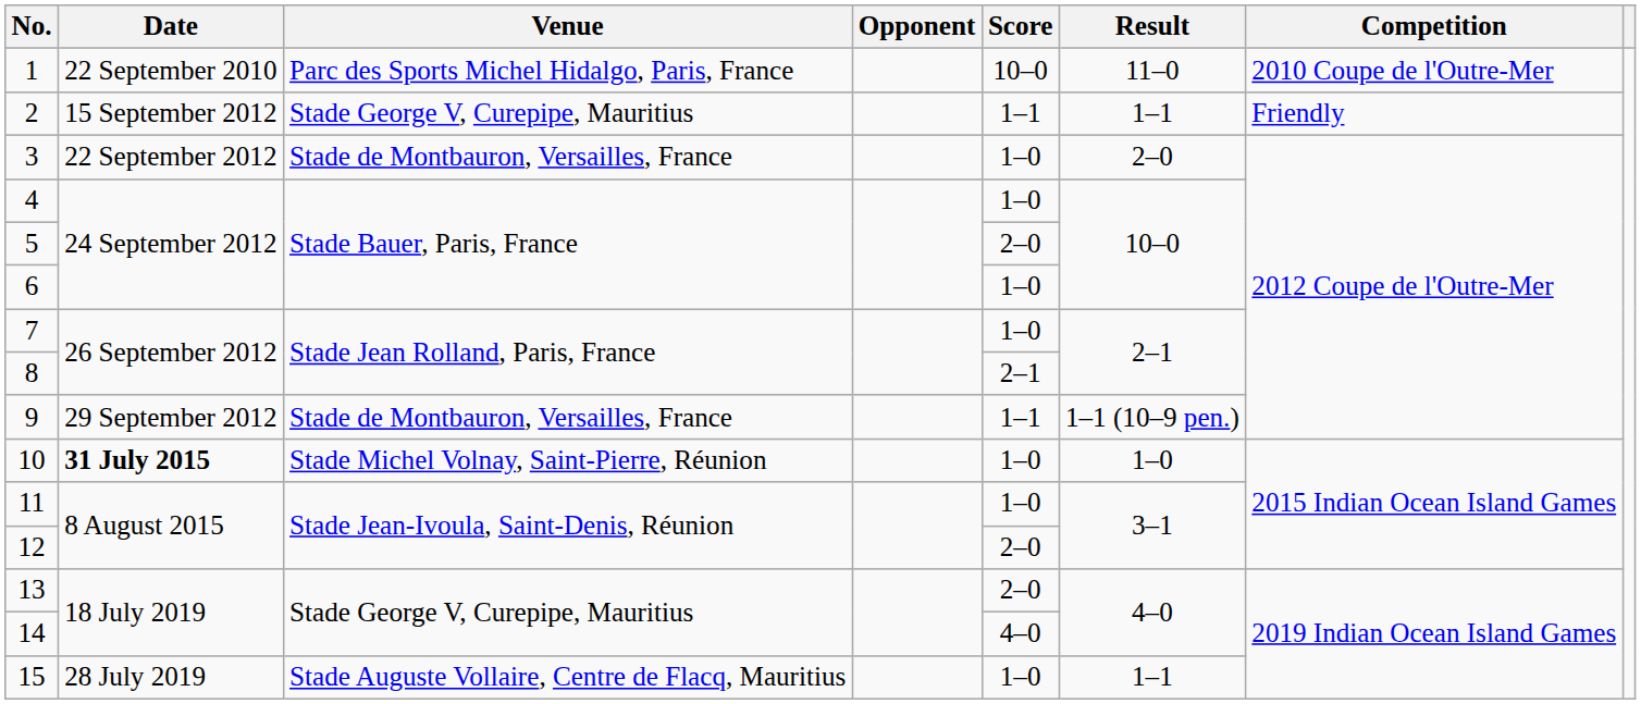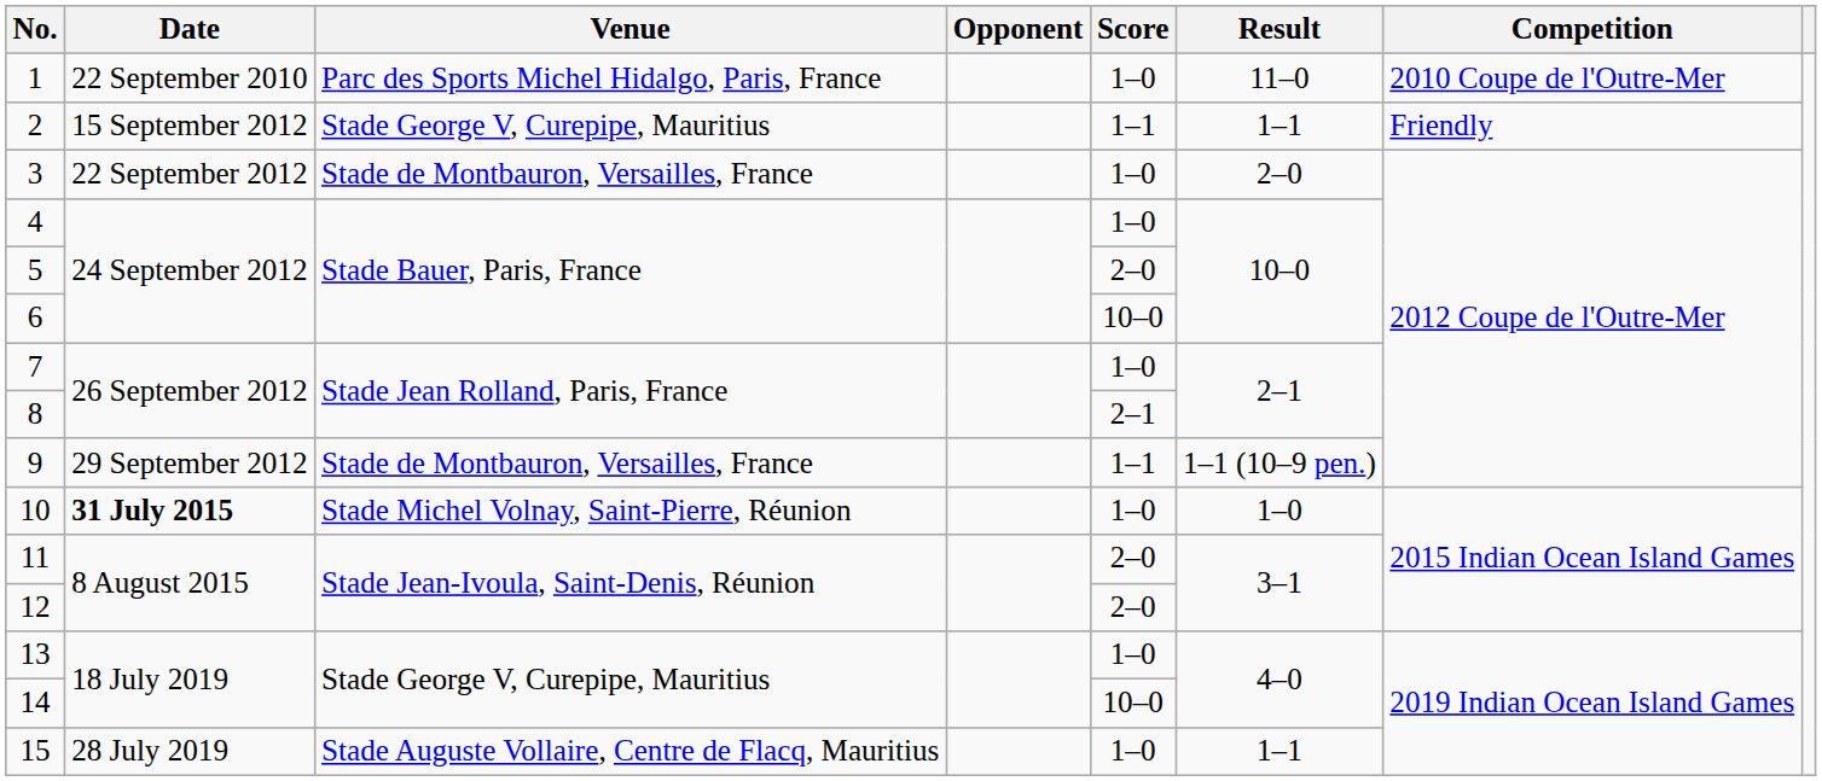1 | Score: 10–0 -> 1–0
6 | Score: 1–0 -> 10–0
11 | Score: 1–0 -> 2–0
13 | Score: 2–0 -> 1–0
14 | Score: 4–0 -> 10–0
